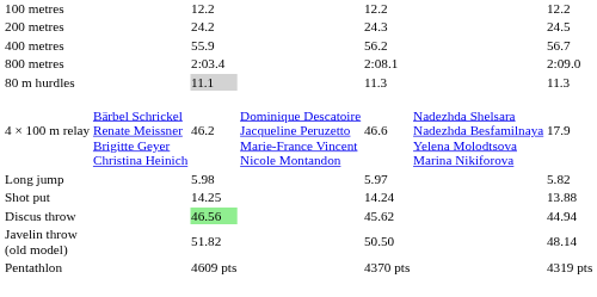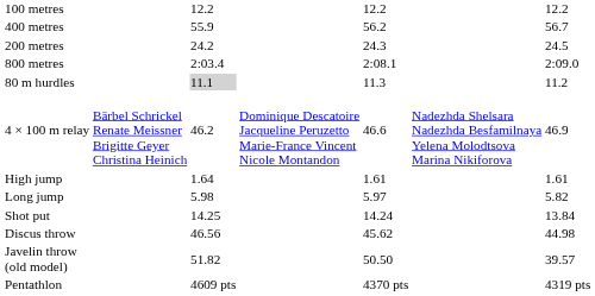rows swapped: 200 metres <-> 400 metres
80 m hurdles | column 7: 11.3 -> 11.2
4 × 100 m relay | column 7: 17.9 -> 46.9
+ row: High jump | 1.64 | 1.61 | 1.61
Shot put | column 7: 13.88 -> 13.84
Discus throw | column 3: lightgreen background -> no background
Discus throw | column 7: 44.94 -> 44.98
Javelin throw (old model) | column 7: 48.14 -> 39.57
